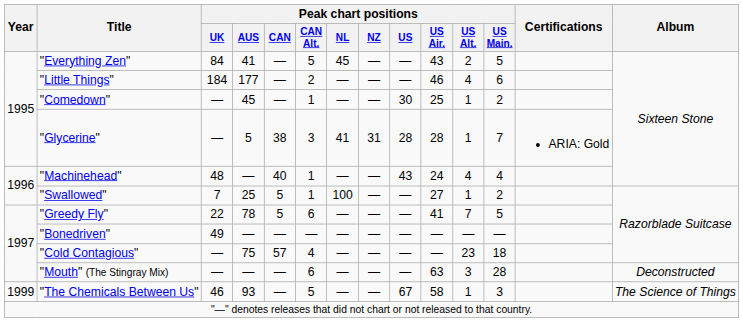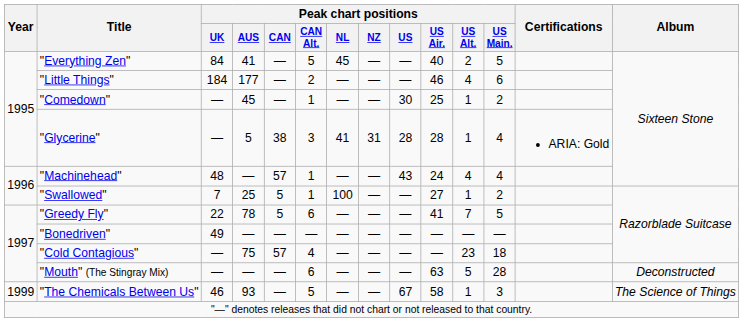"Everything Zen" | Peak chart positions / US Air.: 43 -> 40
"Glycerine" | Peak chart positions / US Main.: 7 -> 4
"Machinehead" | Peak chart positions / CAN: 40 -> 57
"Mouth" (The Stingray Mix) | Peak chart positions / US Alt.: 3 -> 5
